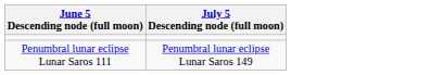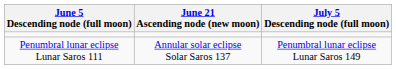+ column: June 21 Ascending node (new moon) | Annular solar eclipse Solar Saros 137
